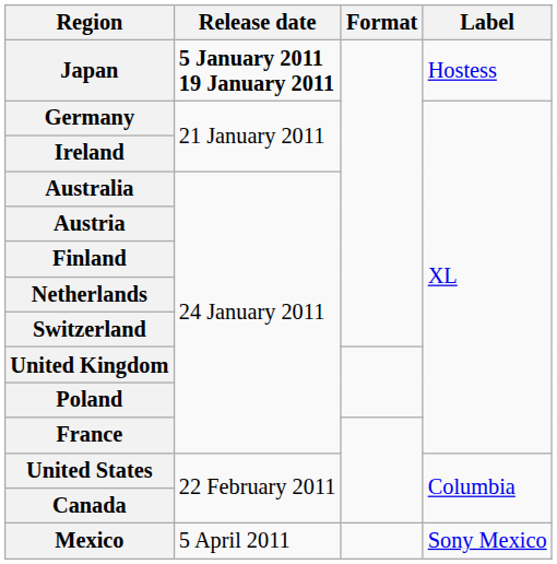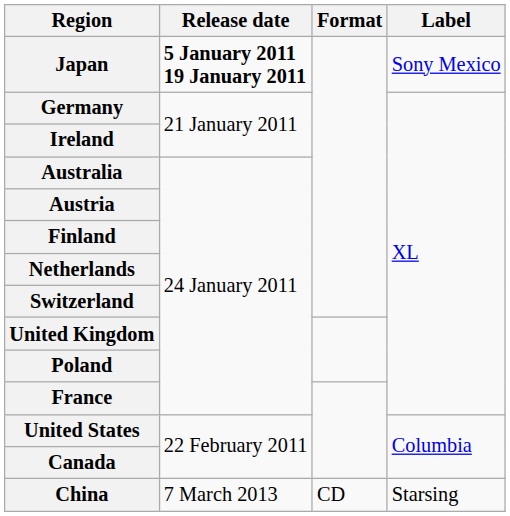Japan | Label: Hostess -> Sony Mexico
- row: Mexico | 5 April 2011 | Sony Mexico
+ row: China | 7 March 2013 | CD | Starsing
